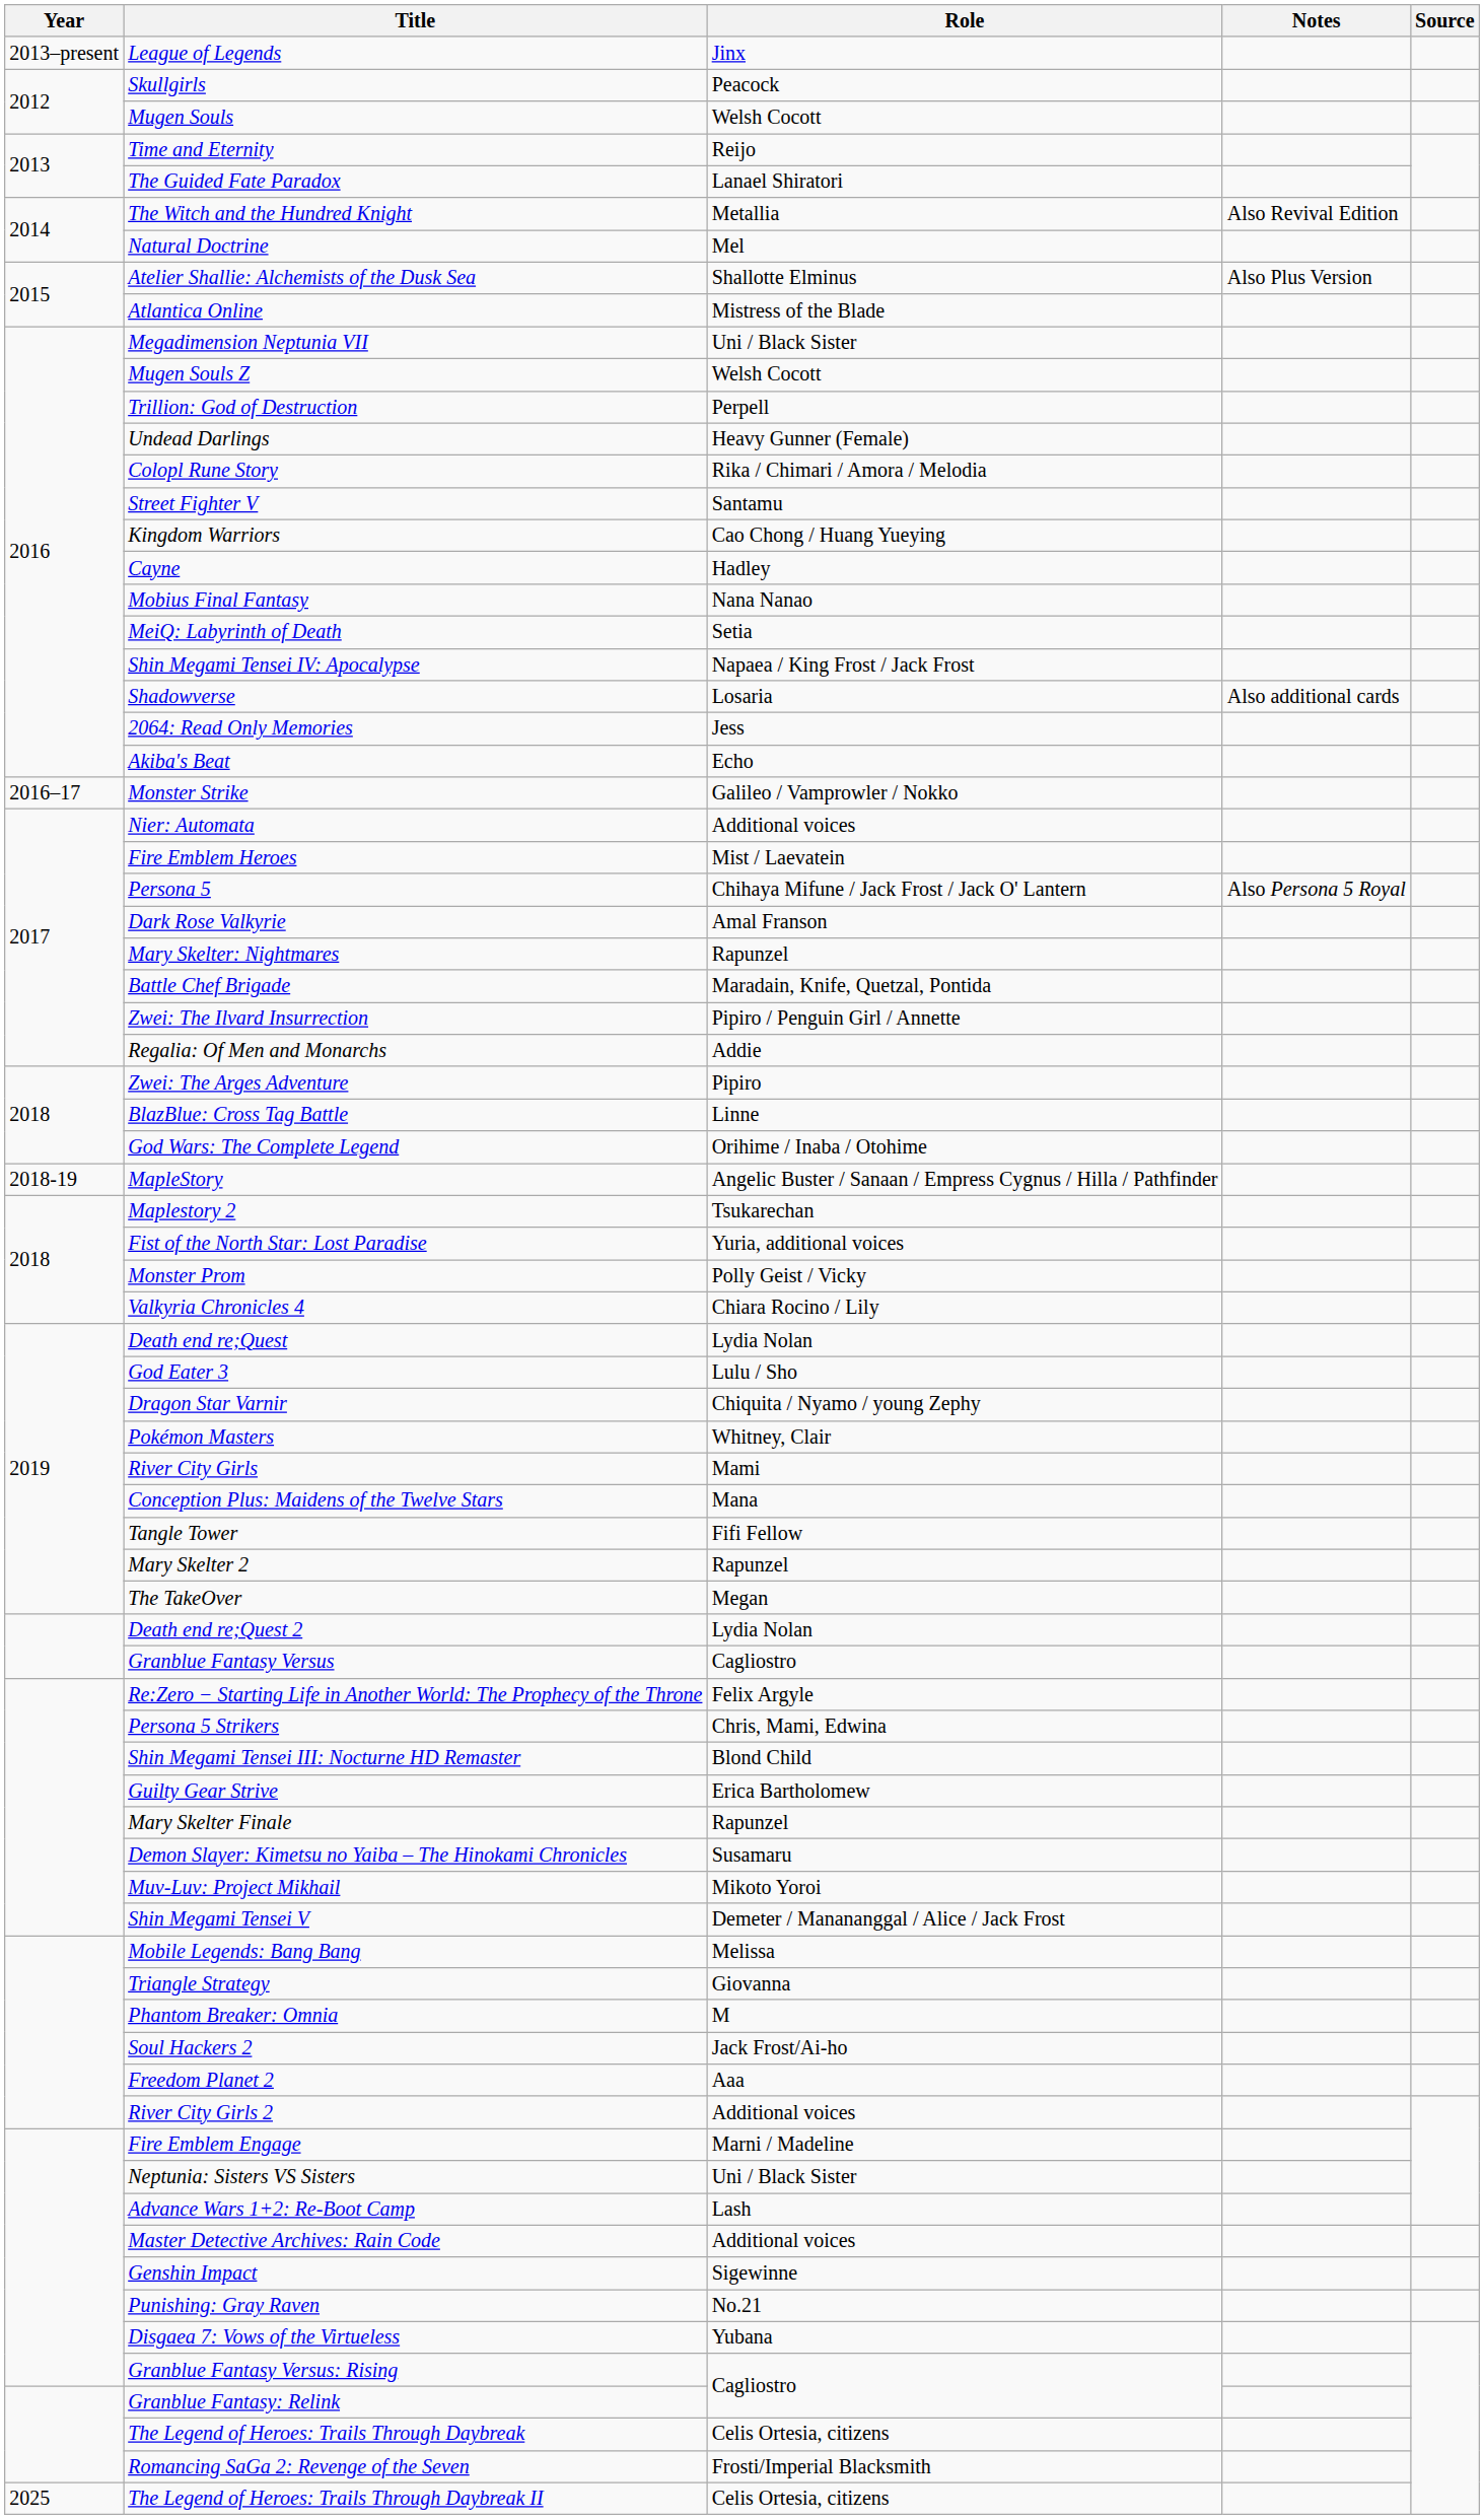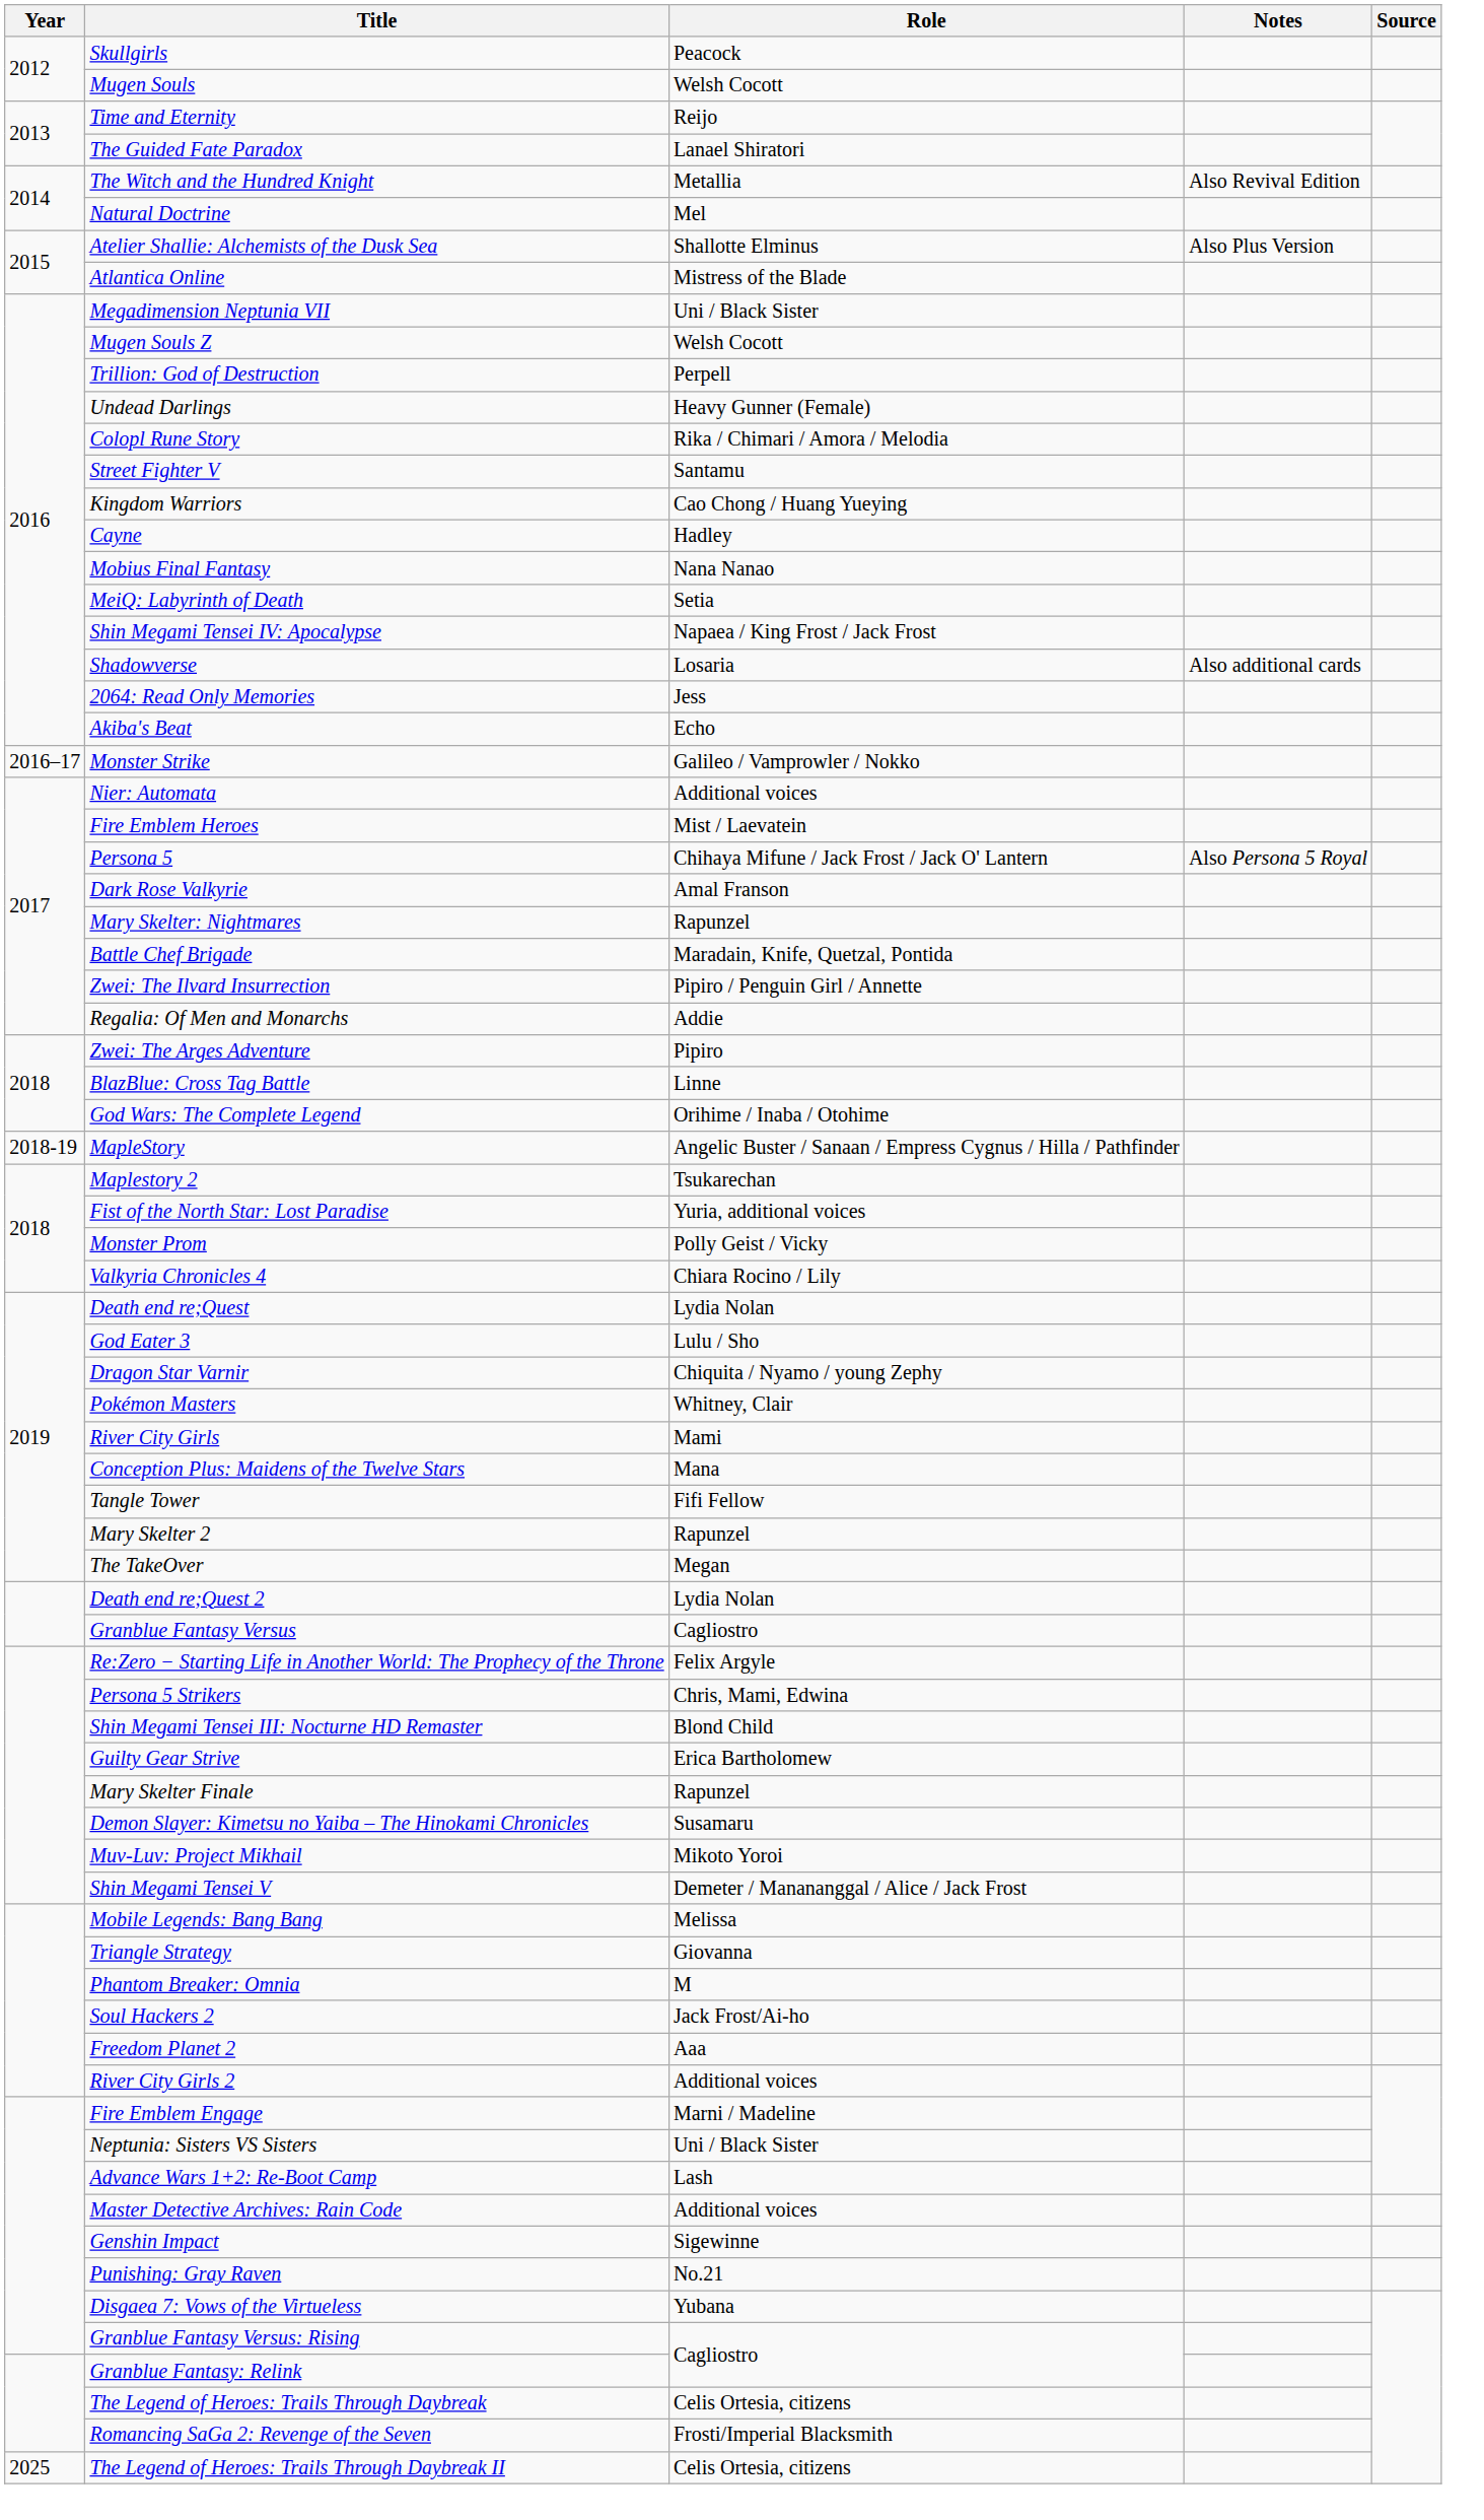- row: 2013–present | League of Legends | Jinx
